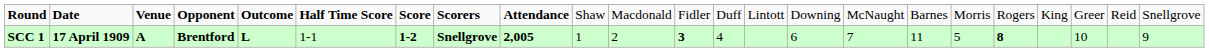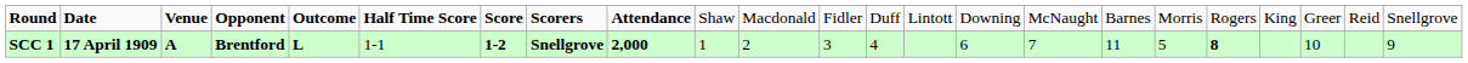SCC 1 | column 9: 2,005 -> 2,000
SCC 1 | column 12: bold -> normal
